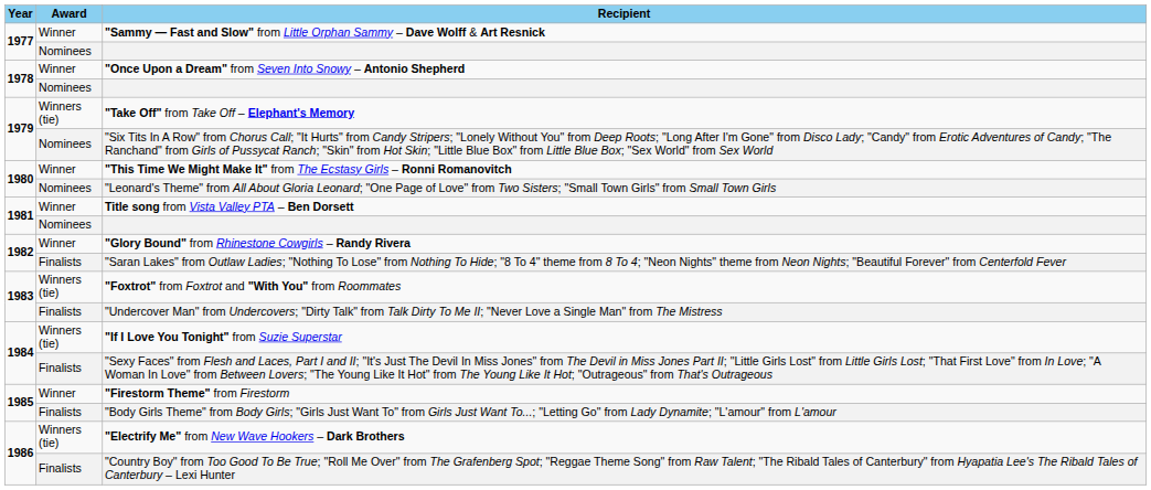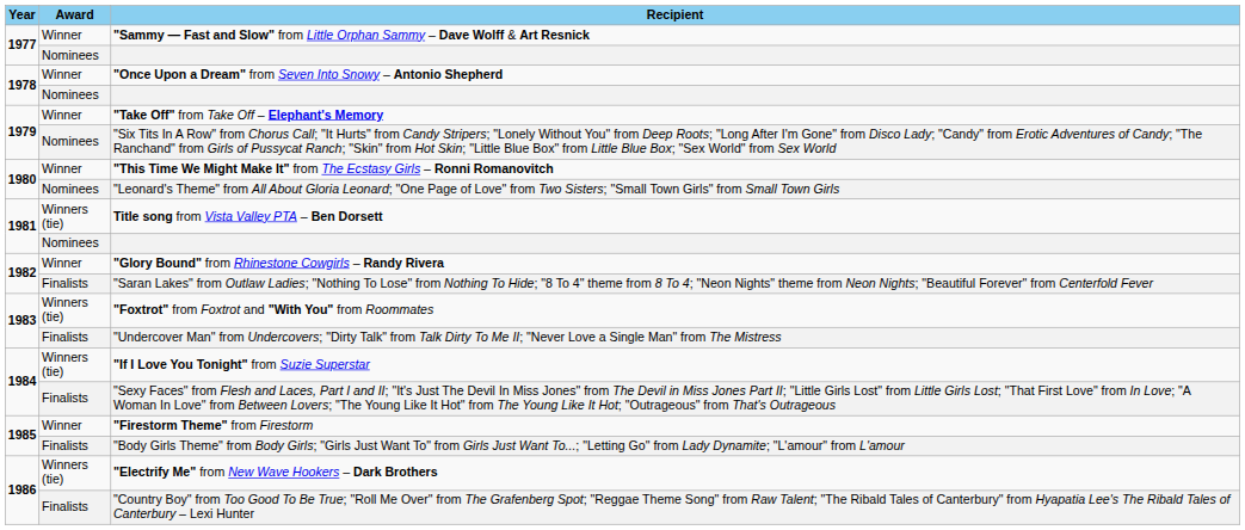"Take Off" from Take Off – Elephant's Memory | Award: Winners (tie) -> Winner
Title song from Vista Valley PTA – Ben Dorsett | Award: Winner -> Winners (tie)
